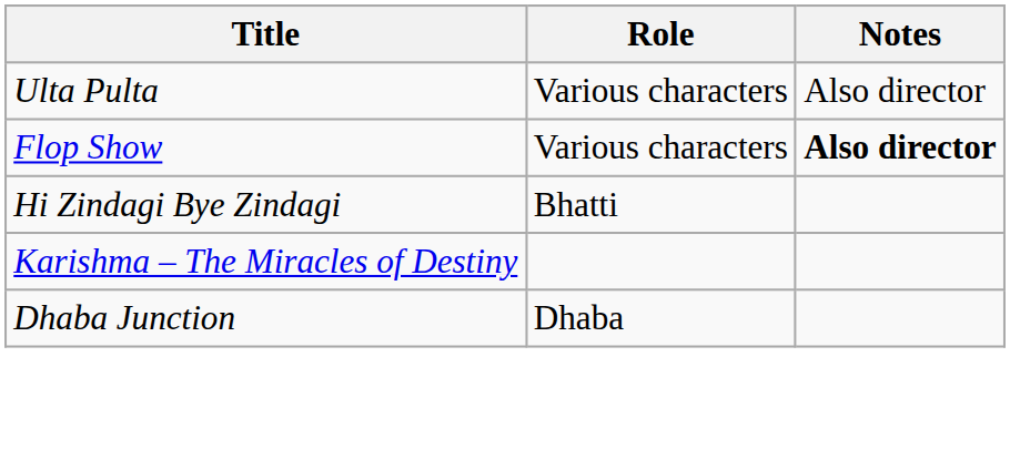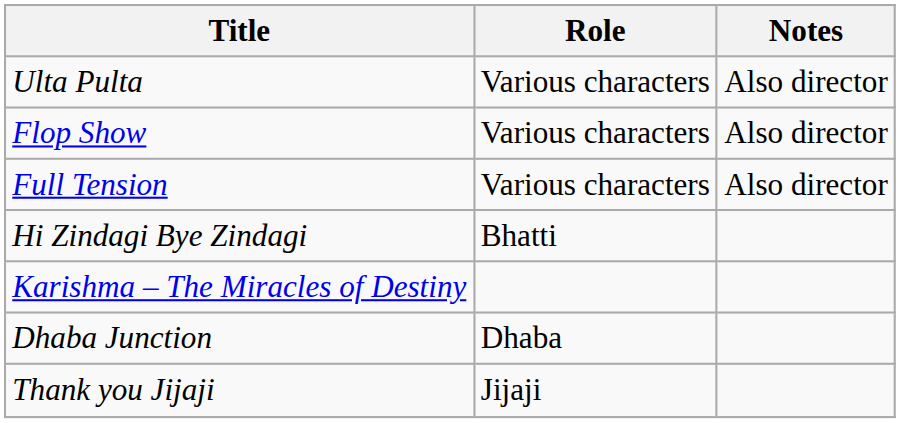Flop Show | Notes: bold -> normal
+ row: Full Tension | Various characters | Also director
+ row: Thank you Jijaji | Jijaji
